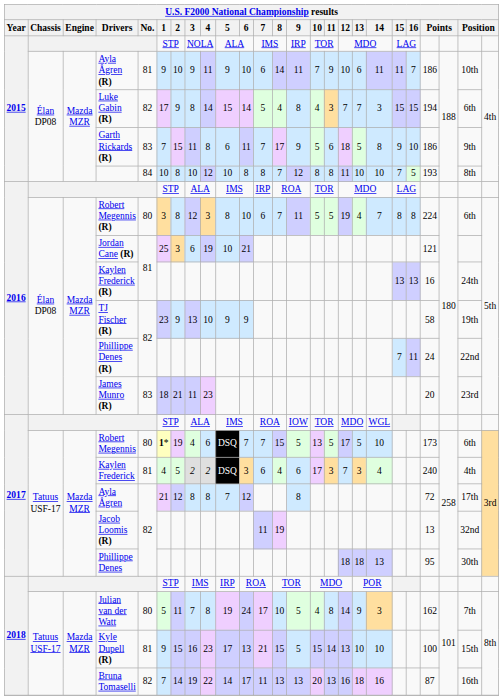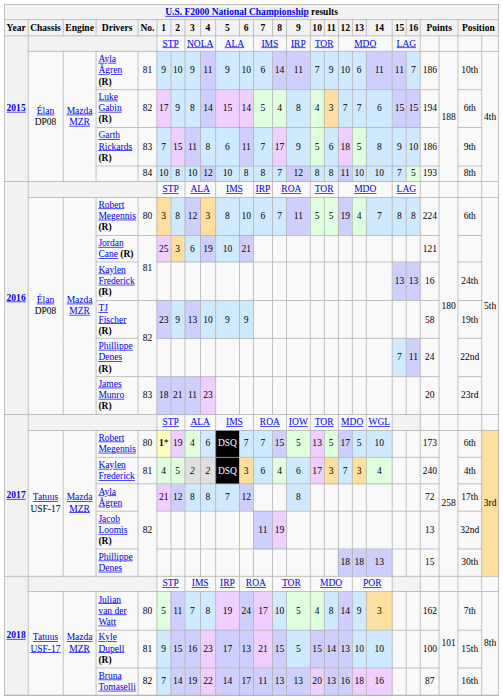Luke Gabin (R) | 14: 3 -> 6
Phillippe Denes | column 22: 95 -> 15
